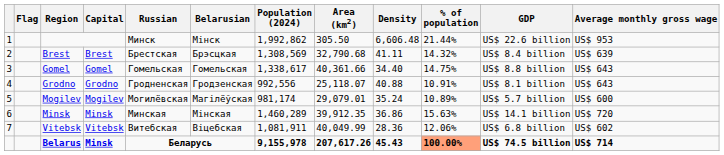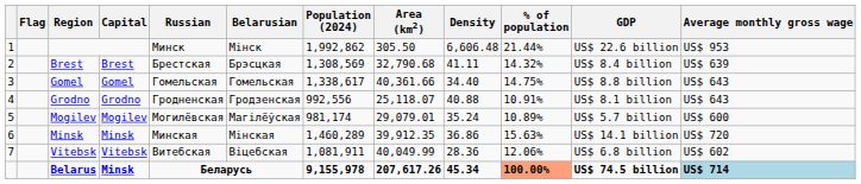Belarus | Density: 45.43 -> 45.34
Belarus | Average monthly gross wage: no background -> lightblue background
